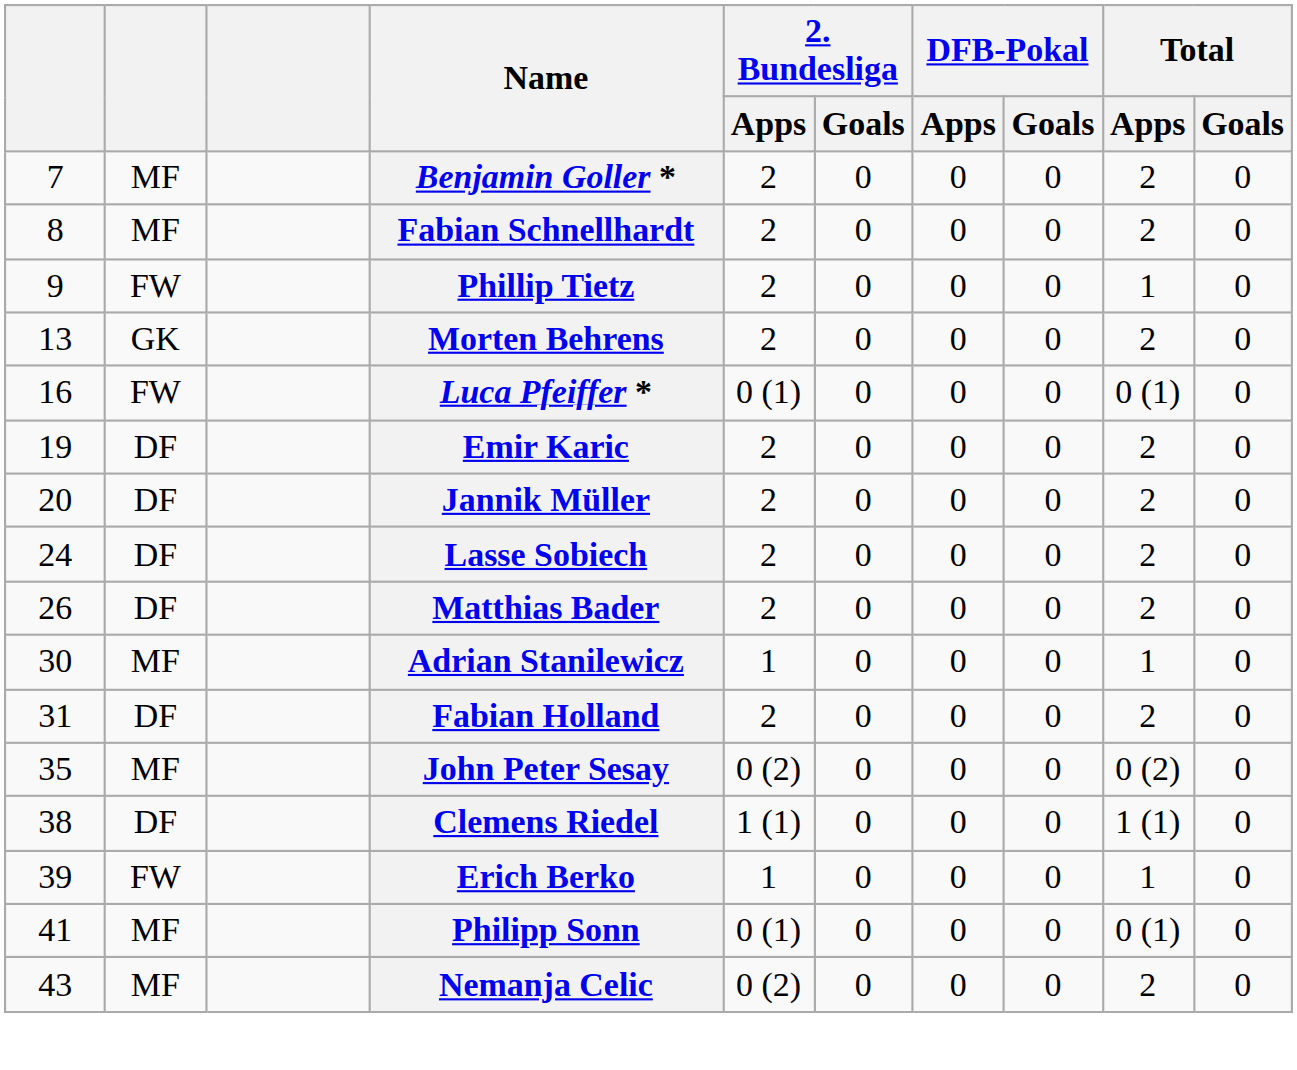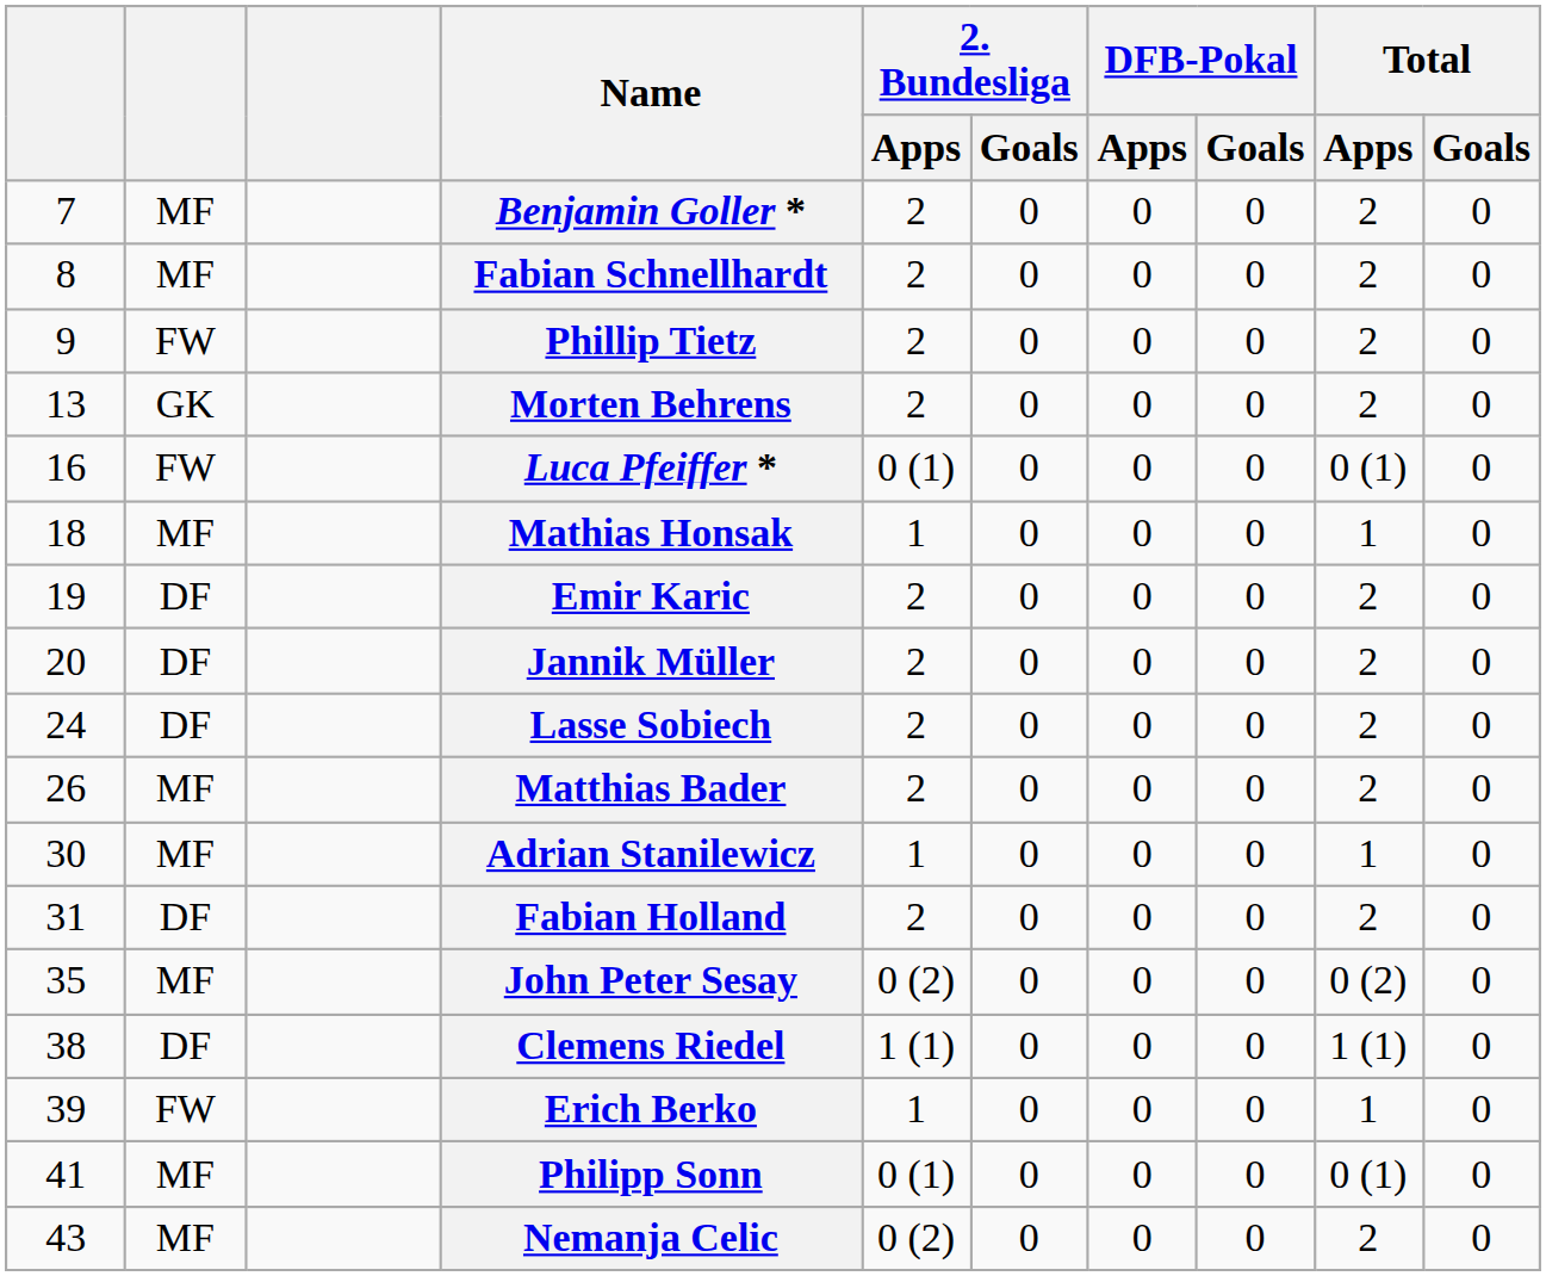Phillip Tietz | Total / Apps: 1 -> 2
+ row: 18 | MF | Mathias Honsak | 1 | 0 | 0 | 0 | 1 | 0
Matthias Bader | column 2: DF -> MF
